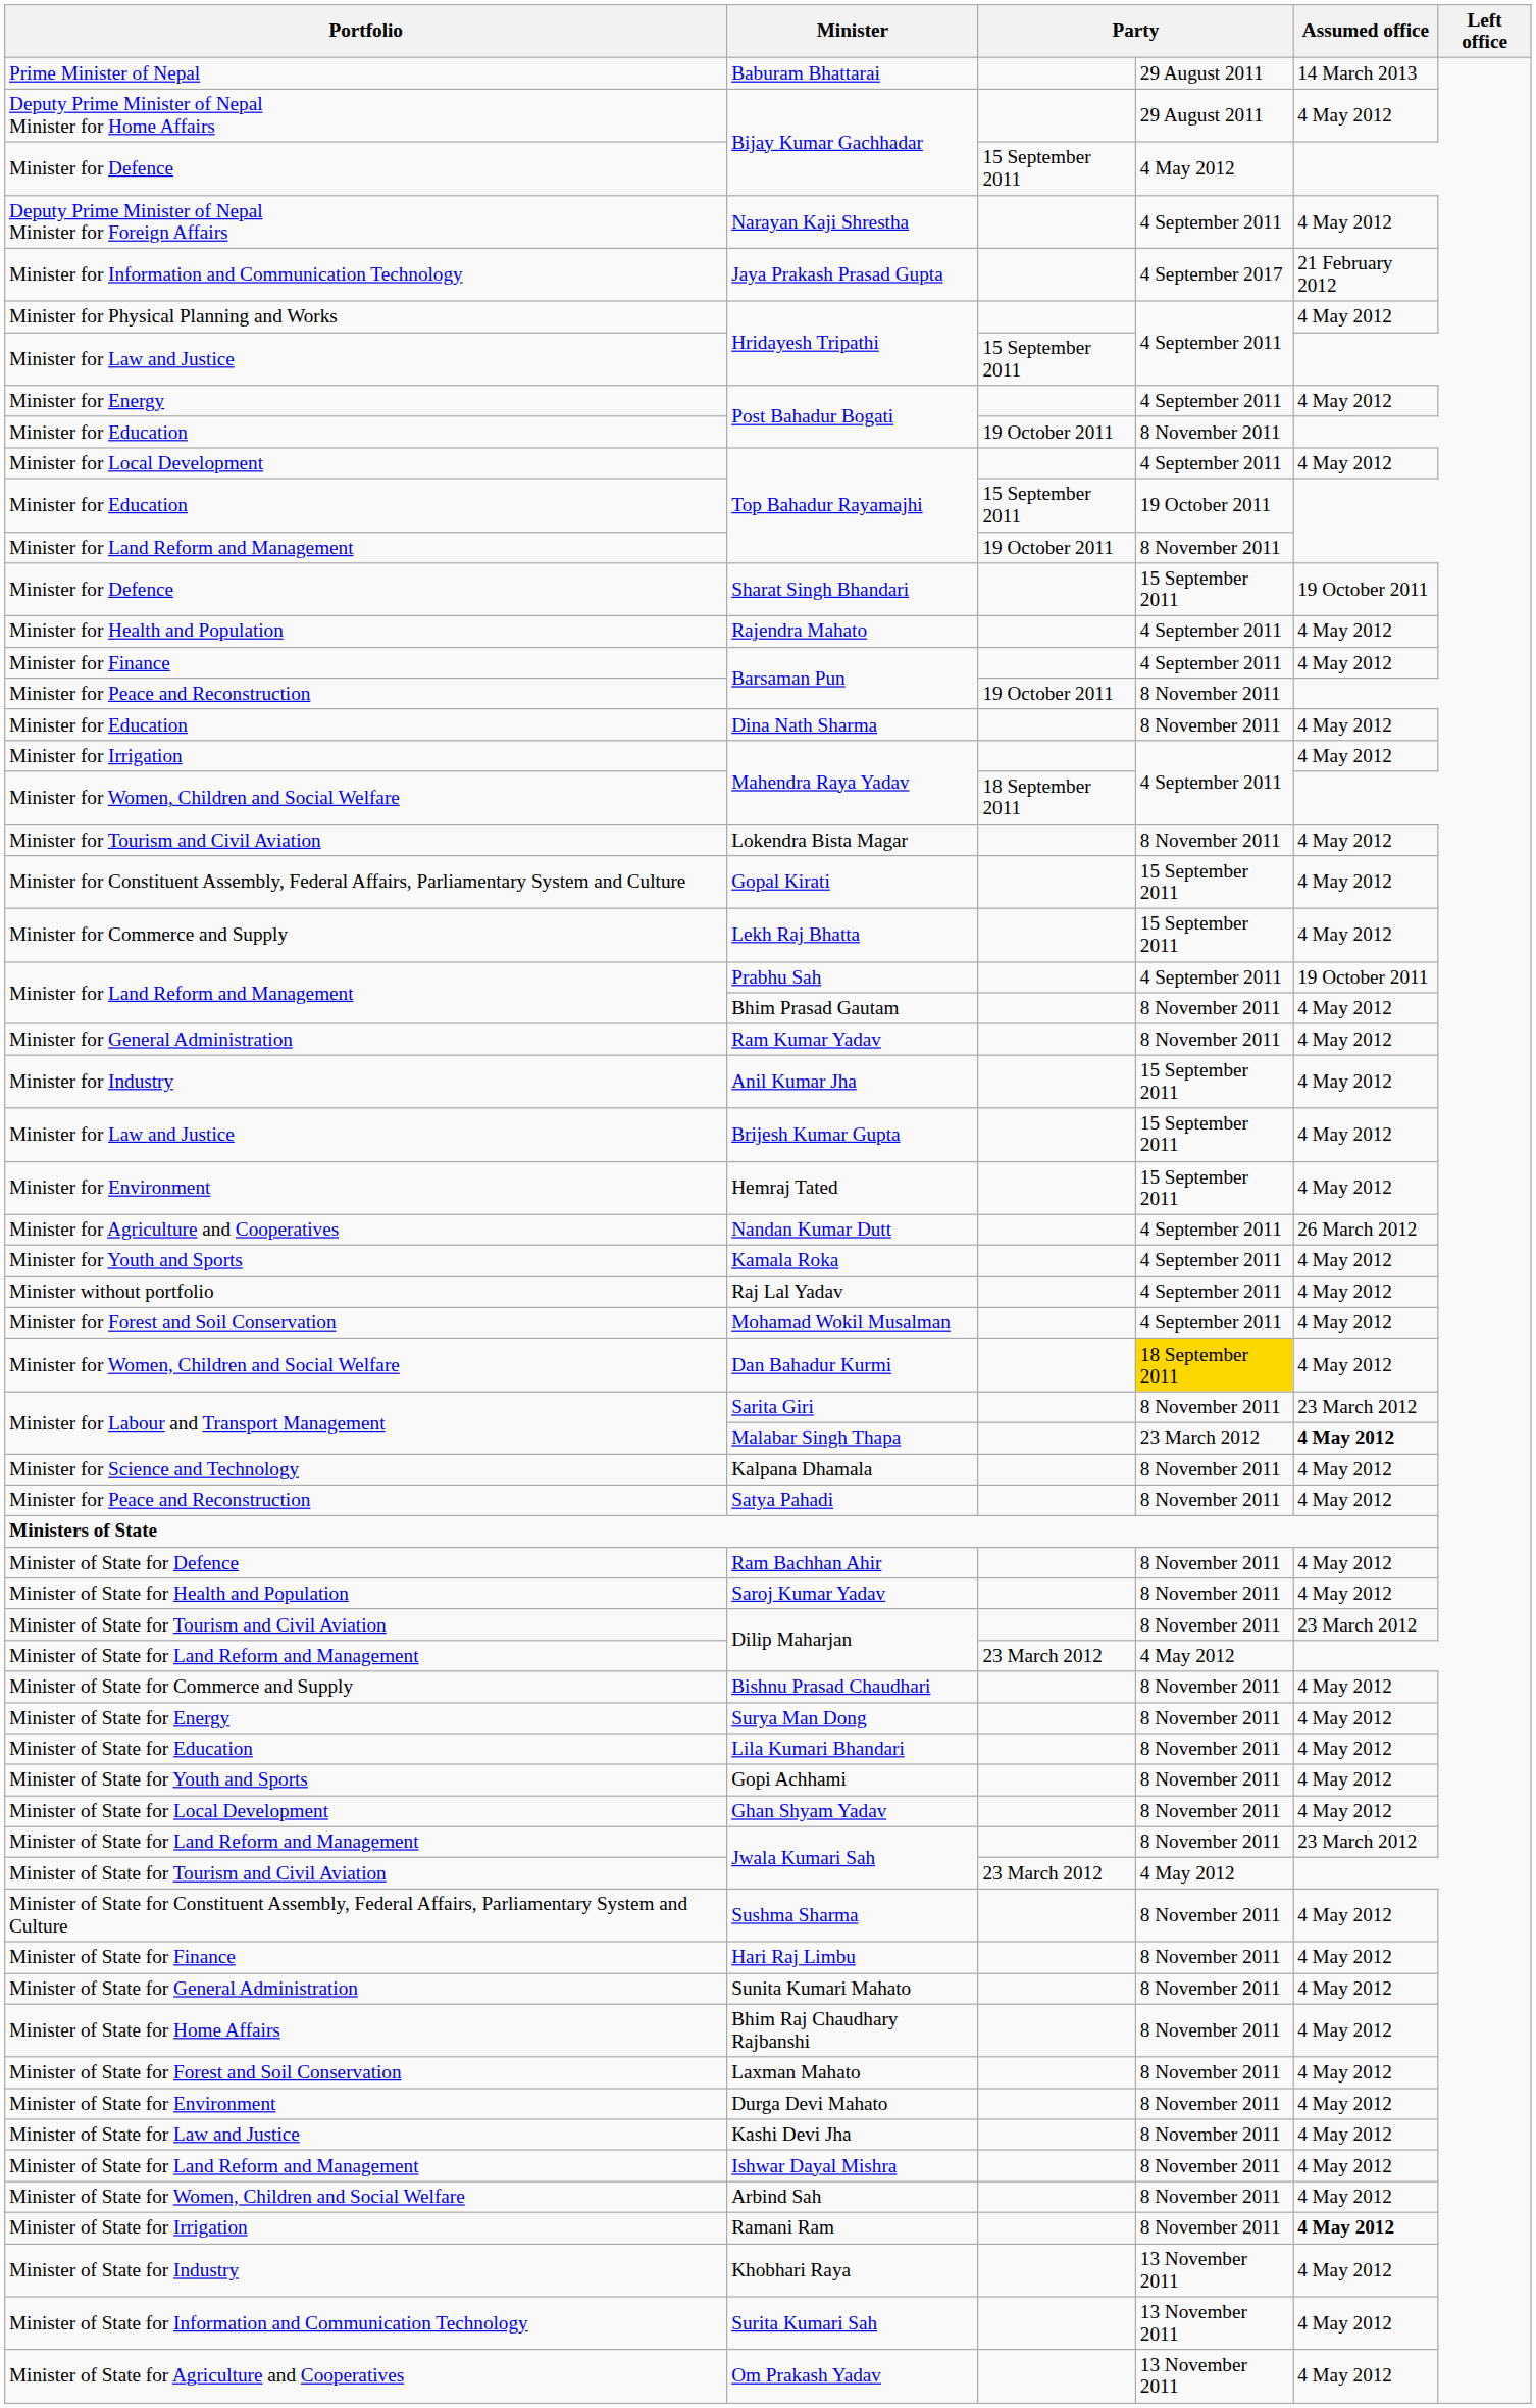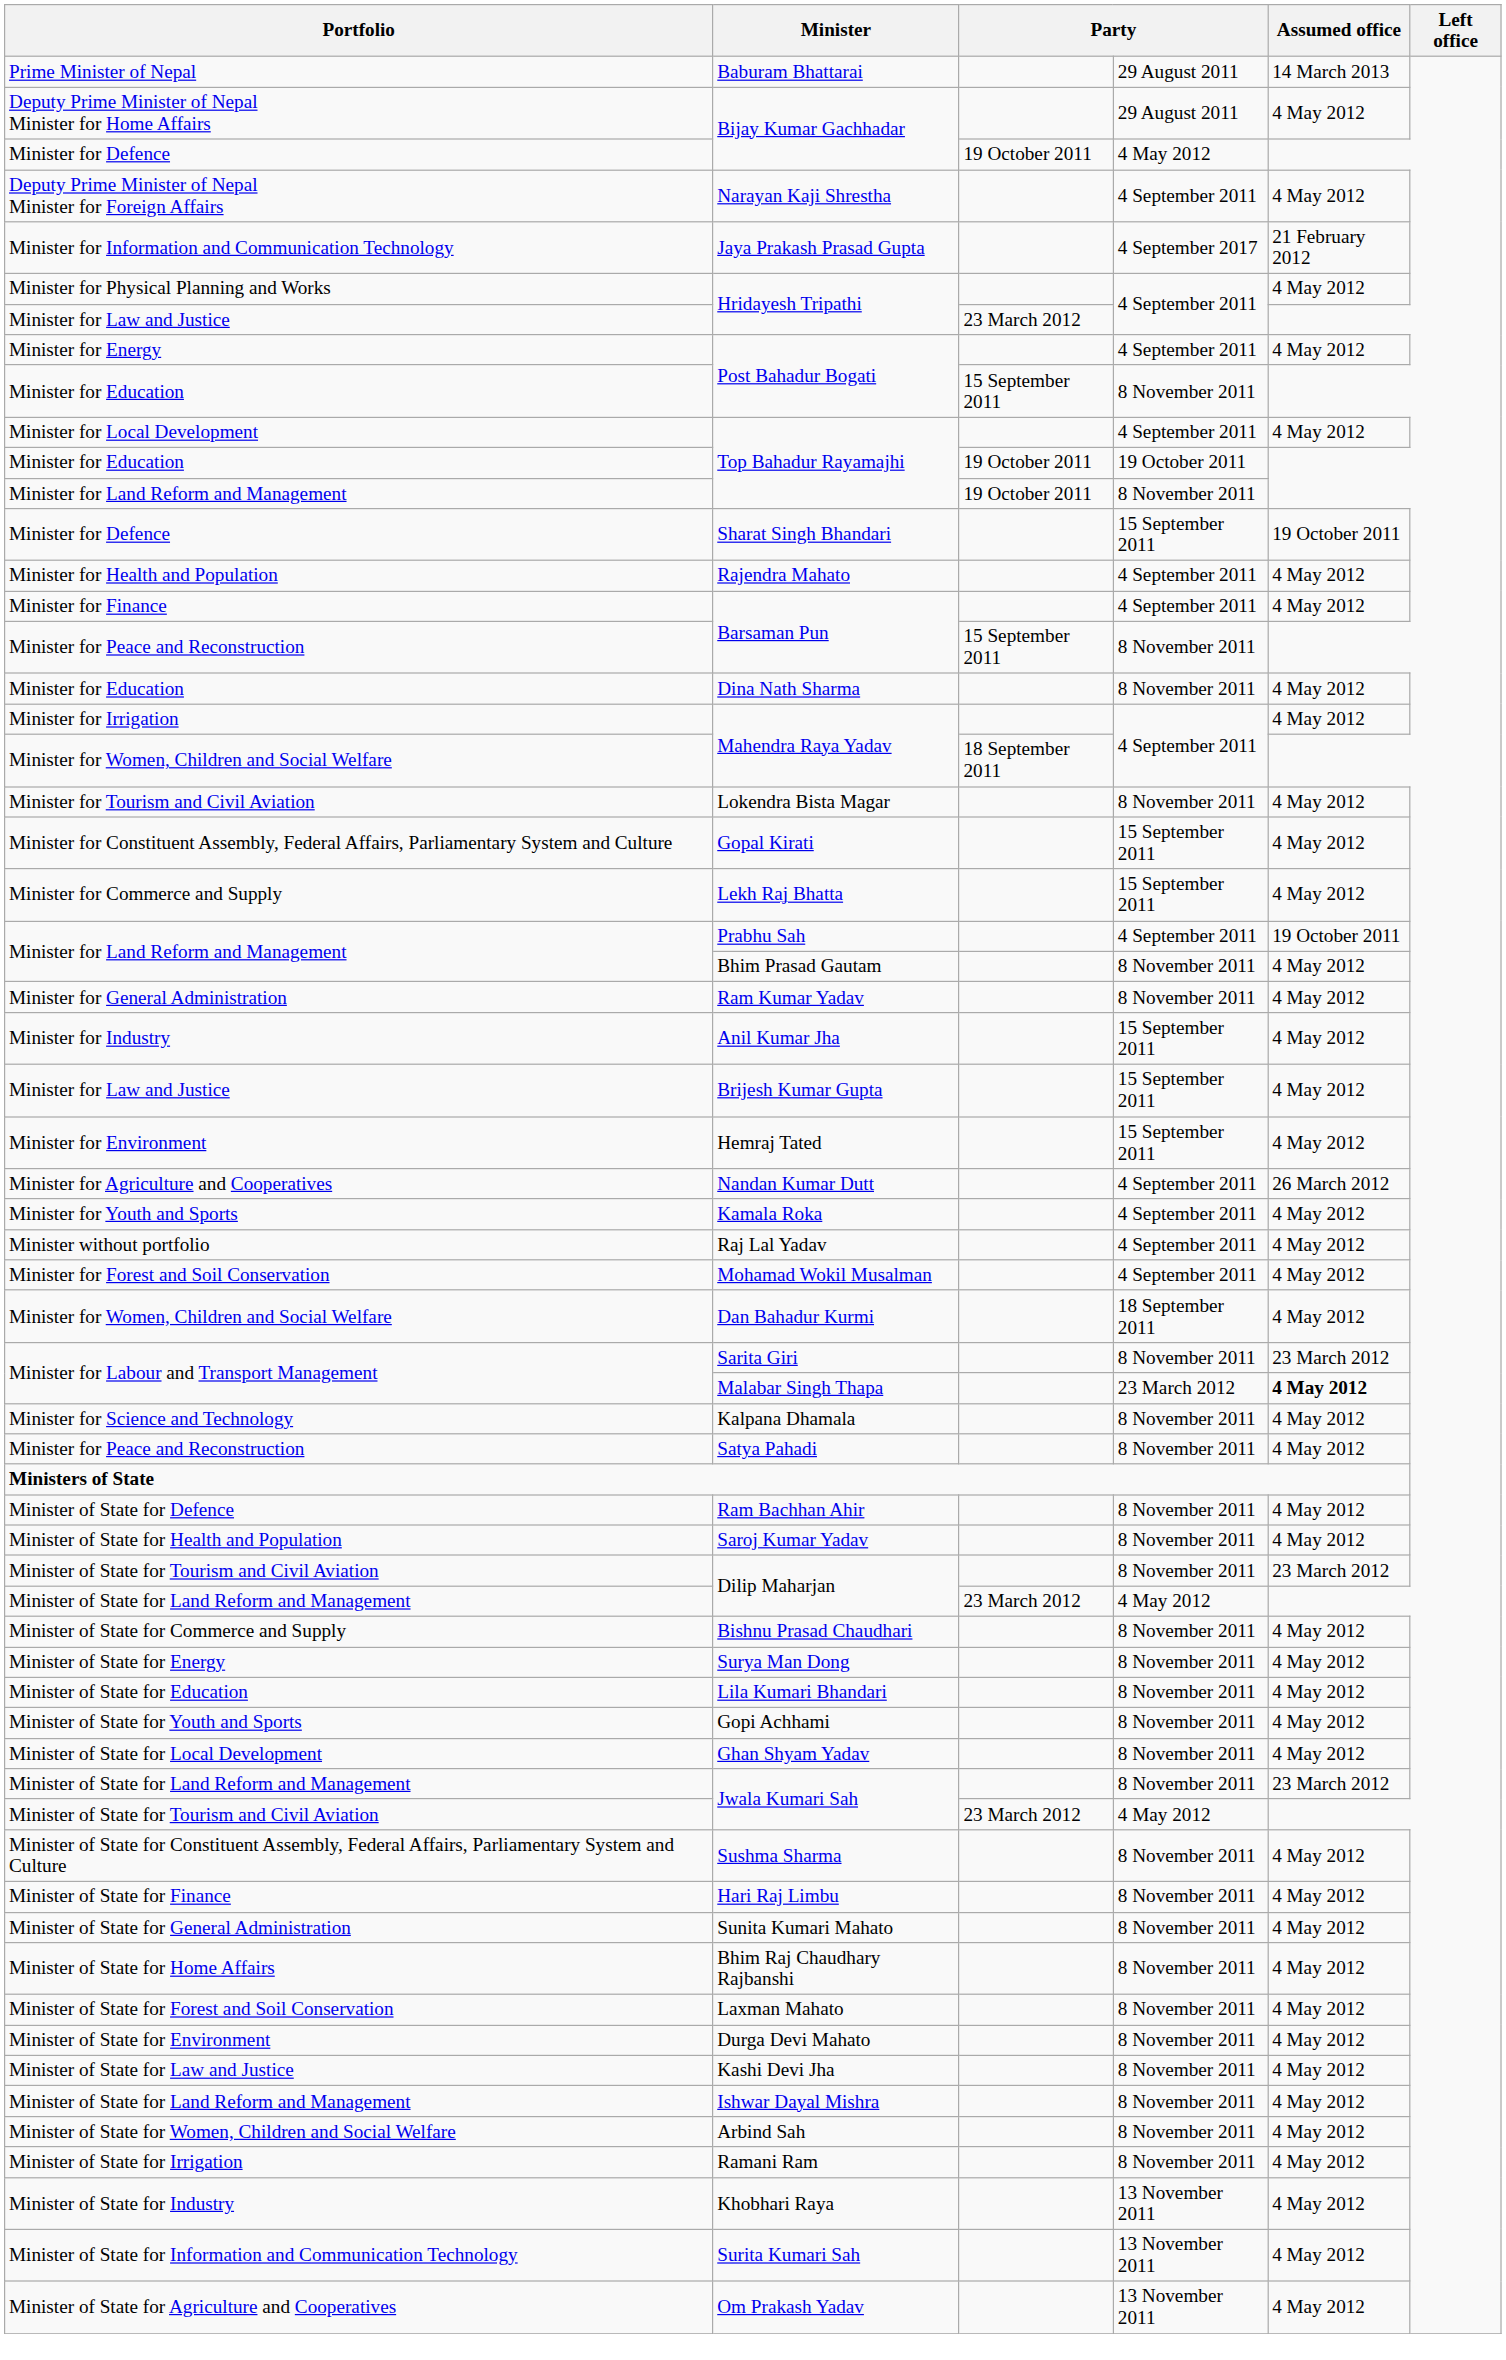Minister for Defence / Bijay Kumar Gachhadar | column 3: 15 September 2011 -> 19 October 2011
Minister for Law and Justice / Hridayesh Tripathi | column 3: 15 September 2011 -> 23 March 2012
Minister for Education / Post Bahadur Bogati | column 3: 19 October 2011 -> 15 September 2011
Minister for Education / Top Bahadur Rayamajhi | column 3: 15 September 2011 -> 19 October 2011
Minister for Peace and Reconstruction / Barsaman Pun | column 3: 19 October 2011 -> 15 September 2011
Dan Bahadur Kurmi | column 4: gold background -> no background
Ramani Ram | Assumed office: bold -> normal
